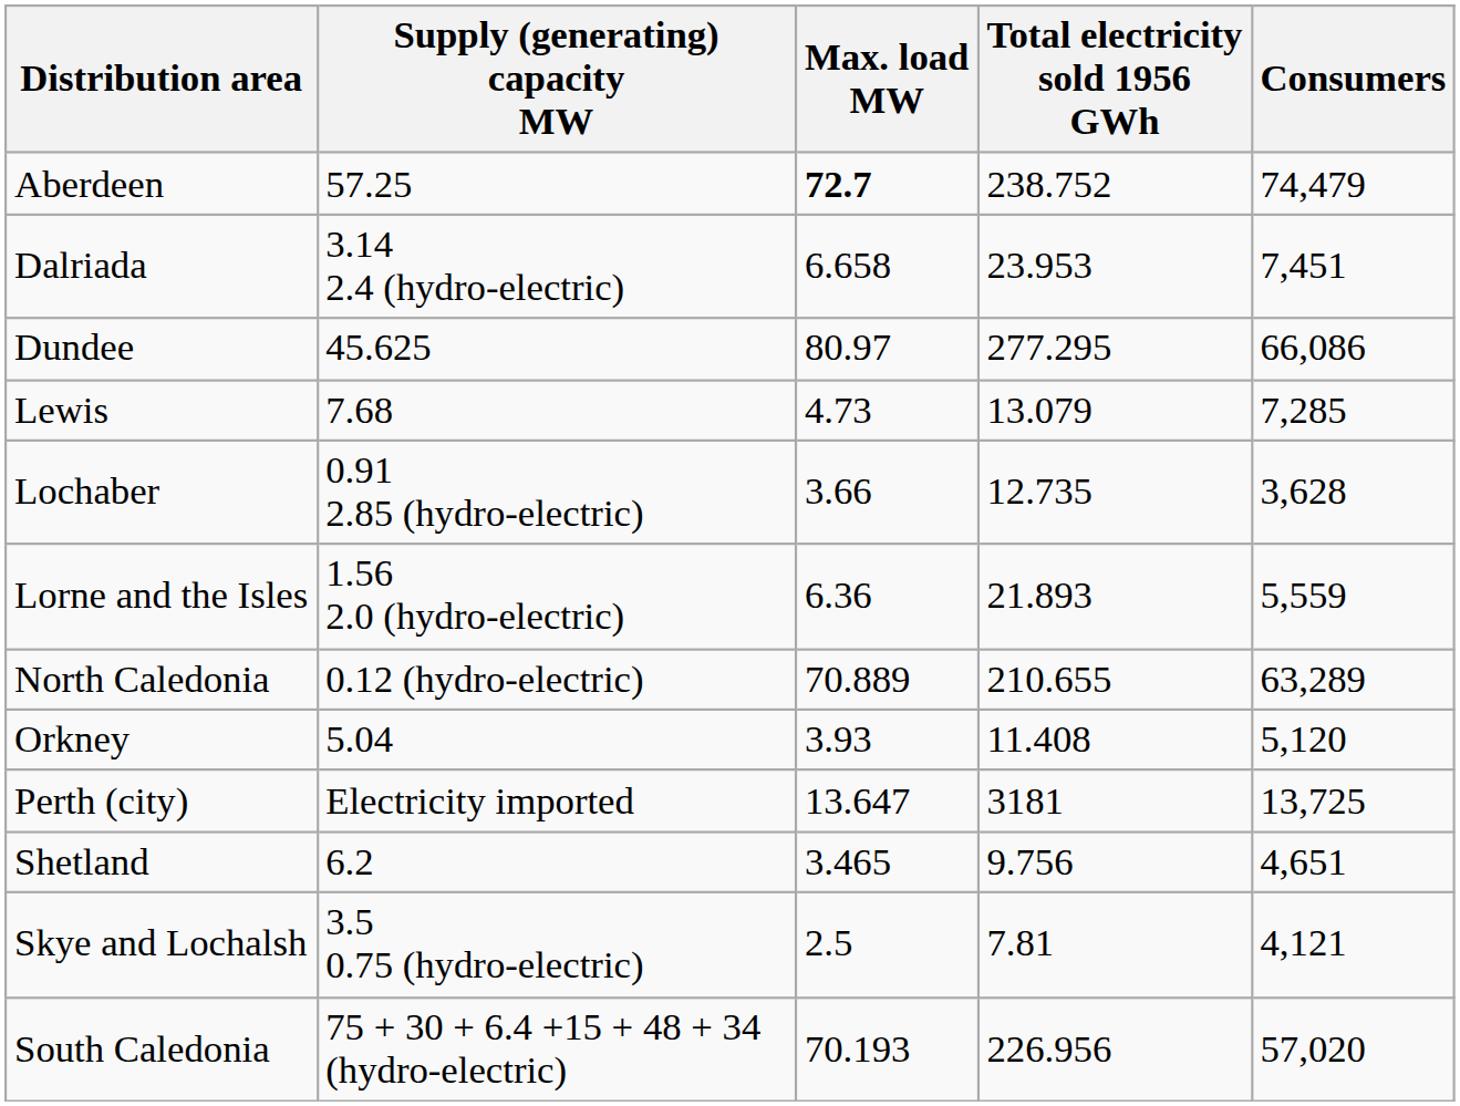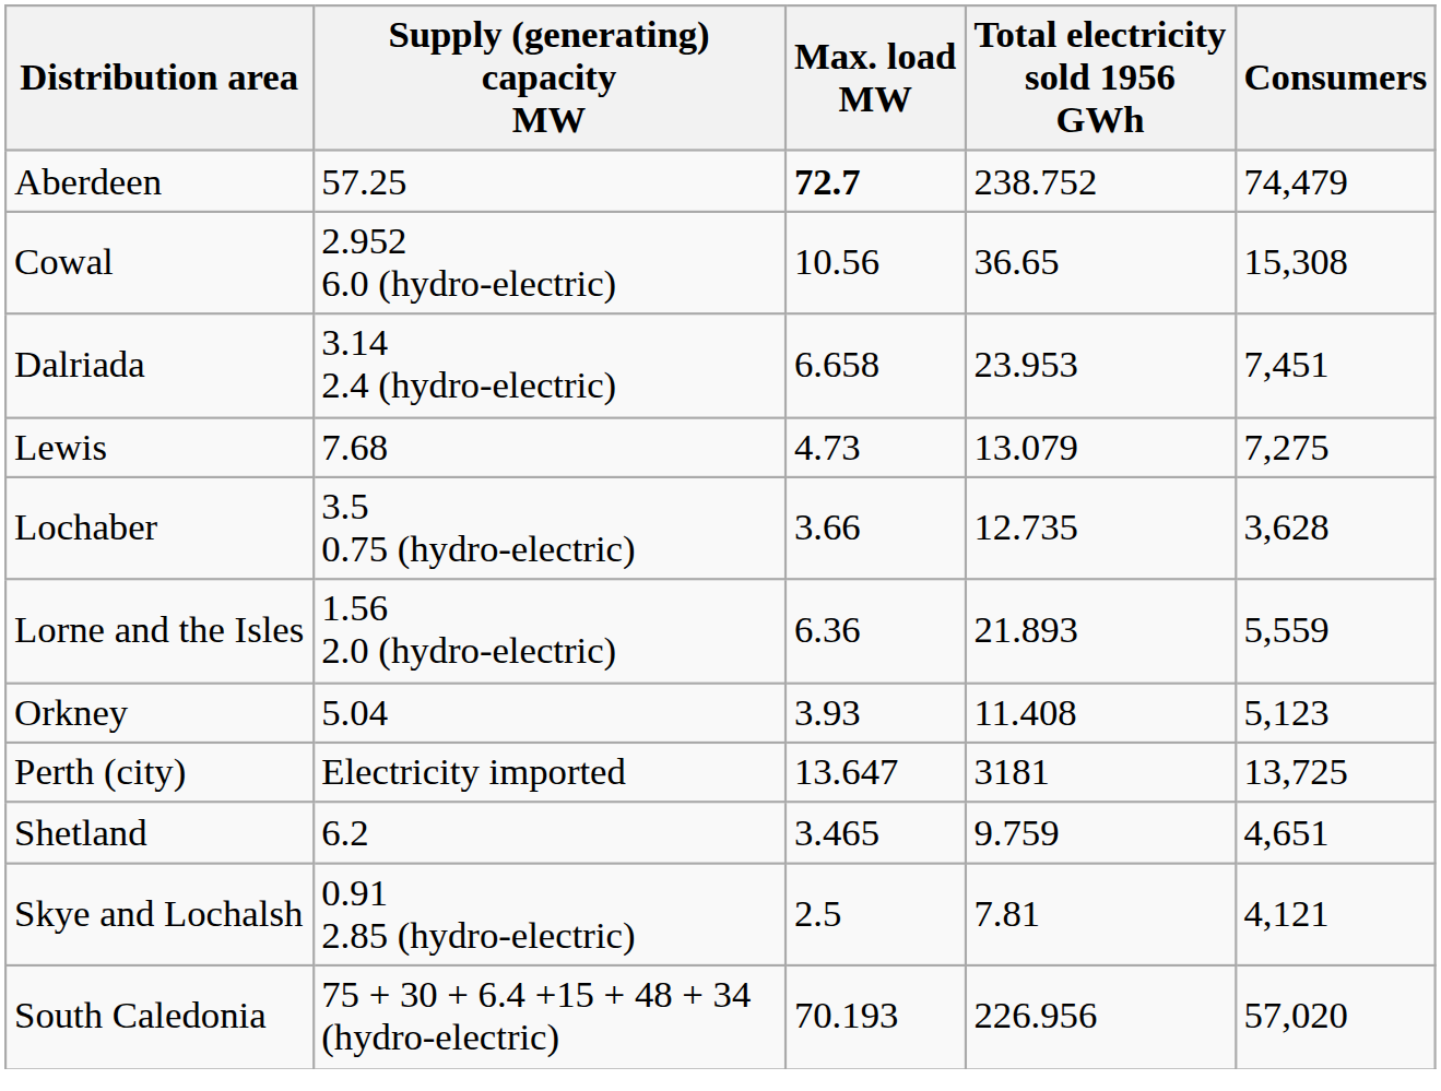+ row: Cowal | 2.952 6.0 (hydro-electric) | 10.56 | 36.65 | 15,308
- row: Dundee | 45.625 | 80.97 | 277.295 | 66,086
Lewis | Consumers: 7,285 -> 7,275
Lochaber | Supply (generating) capacity MW: 0.91 2.85 (hydro-electric) -> 3.5 0.75 (hydro-electric)
- row: North Caledonia | 0.12 (hydro-electric) | 70.889 | 210.655 | 63,289
Orkney | Consumers: 5,120 -> 5,123
Shetland | Total electricity sold 1956 GWh: 9.756 -> 9.759
Skye and Lochalsh | Supply (generating) capacity MW: 3.5 0.75 (hydro-electric) -> 0.91 2.85 (hydro-electric)
